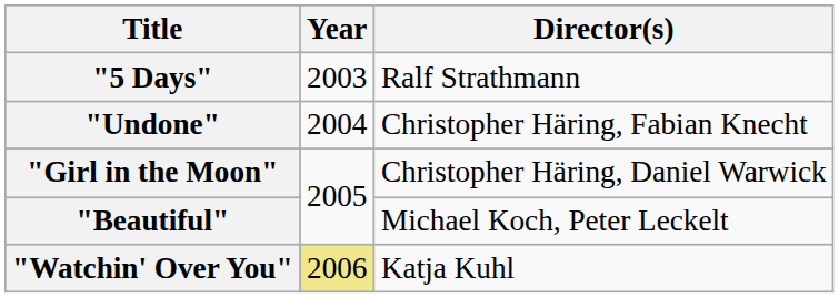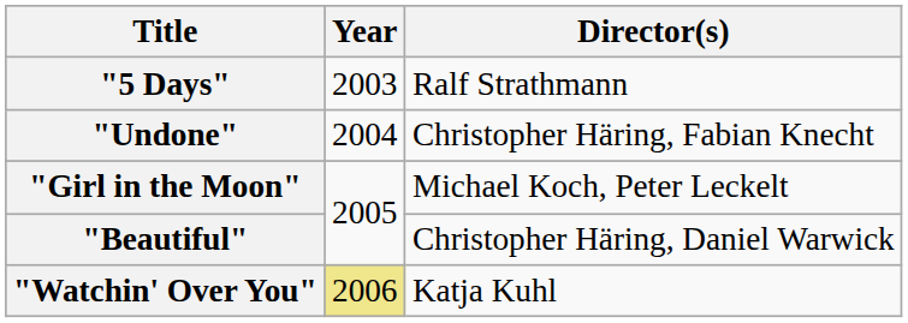"Girl in the Moon" | Director(s): Christopher Häring, Daniel Warwick -> Michael Koch, Peter Leckelt
"Beautiful" | Director(s): Michael Koch, Peter Leckelt -> Christopher Häring, Daniel Warwick
